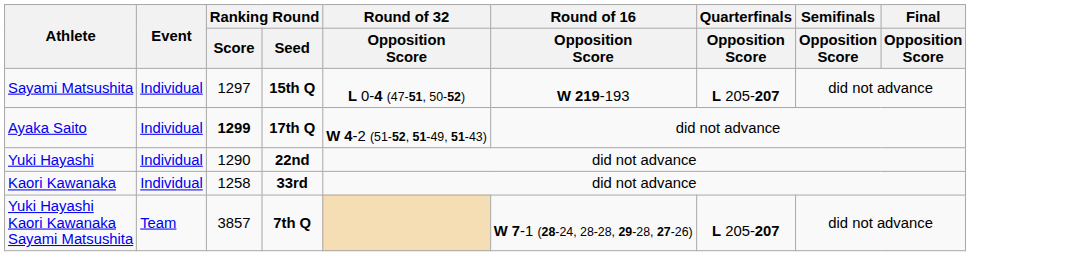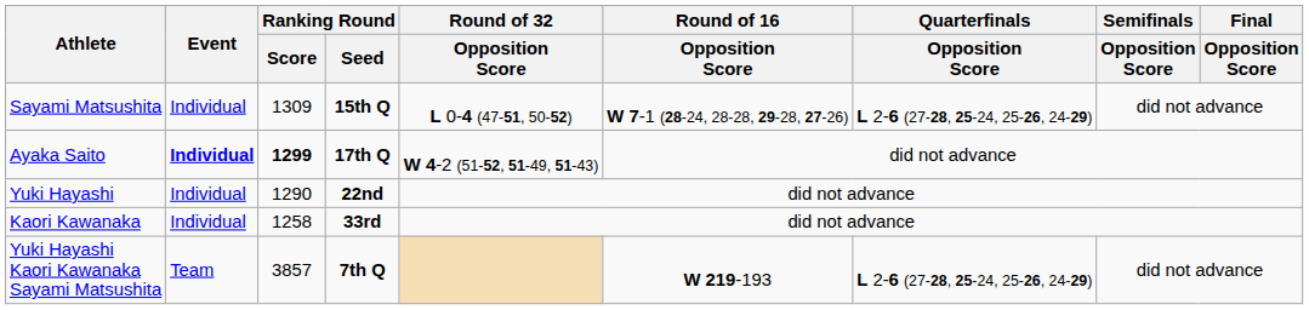Sayami Matsushita | Ranking Round / Score: 1297 -> 1309
Sayami Matsushita | Round of 16 / Opposition Score: W 219-193 -> W 7-1 (28-24, 28-28, 29-28, 27-26)
Sayami Matsushita | Quarterfinals / Opposition Score: L 205-207 -> L 2-6 (27-28, 25-24, 25-26, 24-29)
Ayaka Saito | Event: normal -> bold
Yuki Hayashi Kaori Kawanaka Sayami Matsushita | Round of 16 / Opposition Score: W 7-1 (28-24, 28-28, 29-28, 27-26) -> W 219-193
Yuki Hayashi Kaori Kawanaka Sayami Matsushita | Quarterfinals / Opposition Score: L 205-207 -> L 2-6 (27-28, 25-24, 25-26, 24-29)
